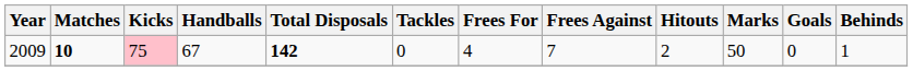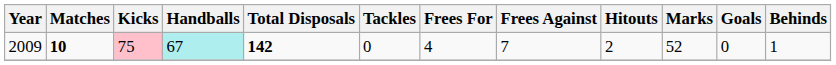2009 | Handballs: no background -> paleturquoise background
2009 | Marks: 50 -> 52
